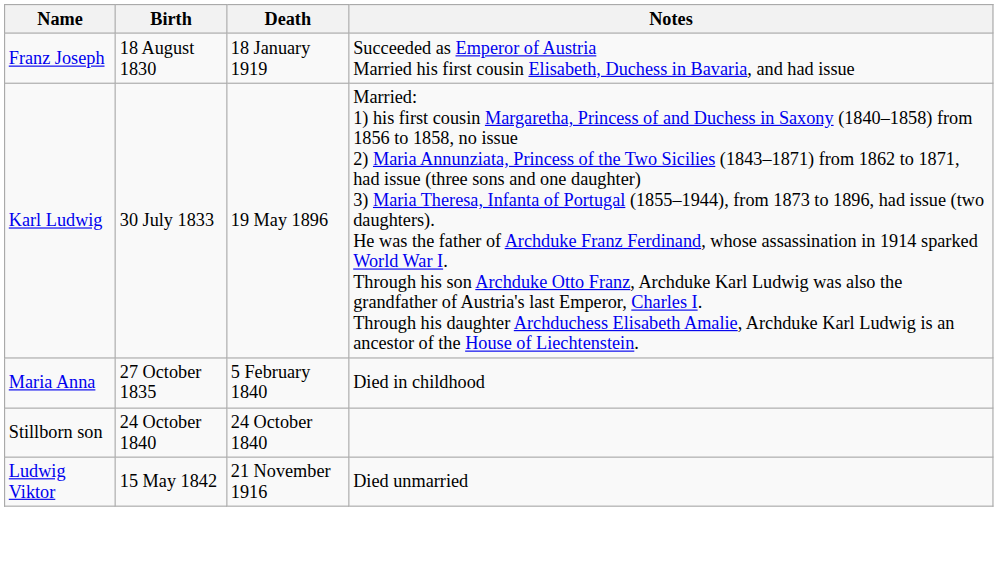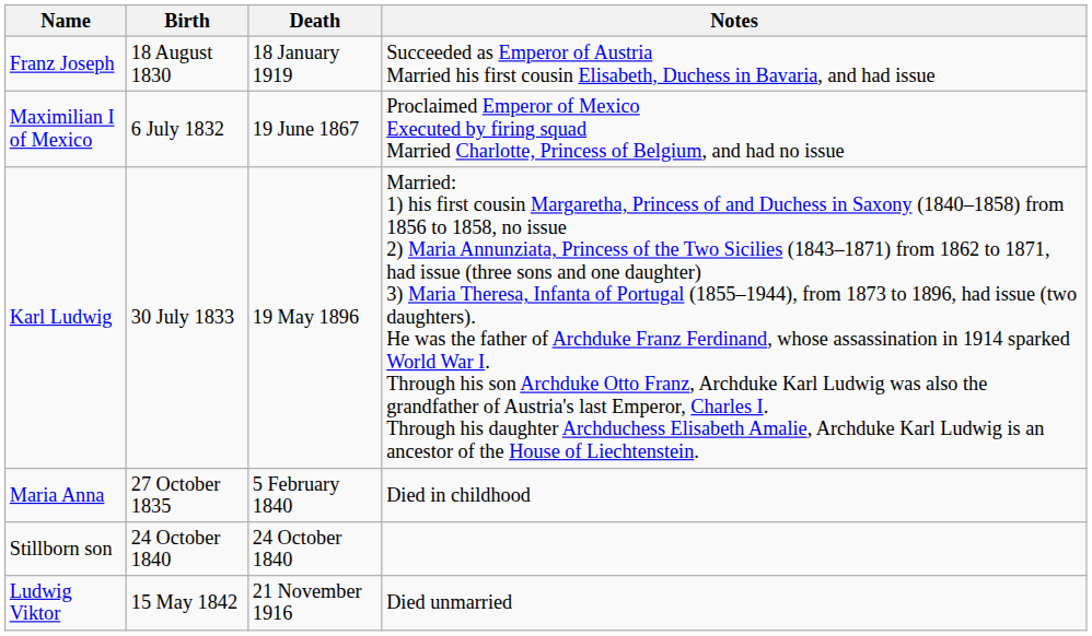+ row: Maximilian I of Mexico | 6 July 1832 | 19 June 1867 | Proclaimed Emperor of Mexico Executed by firing squad Married Charlotte, Princess of Belgium, and had no issue
